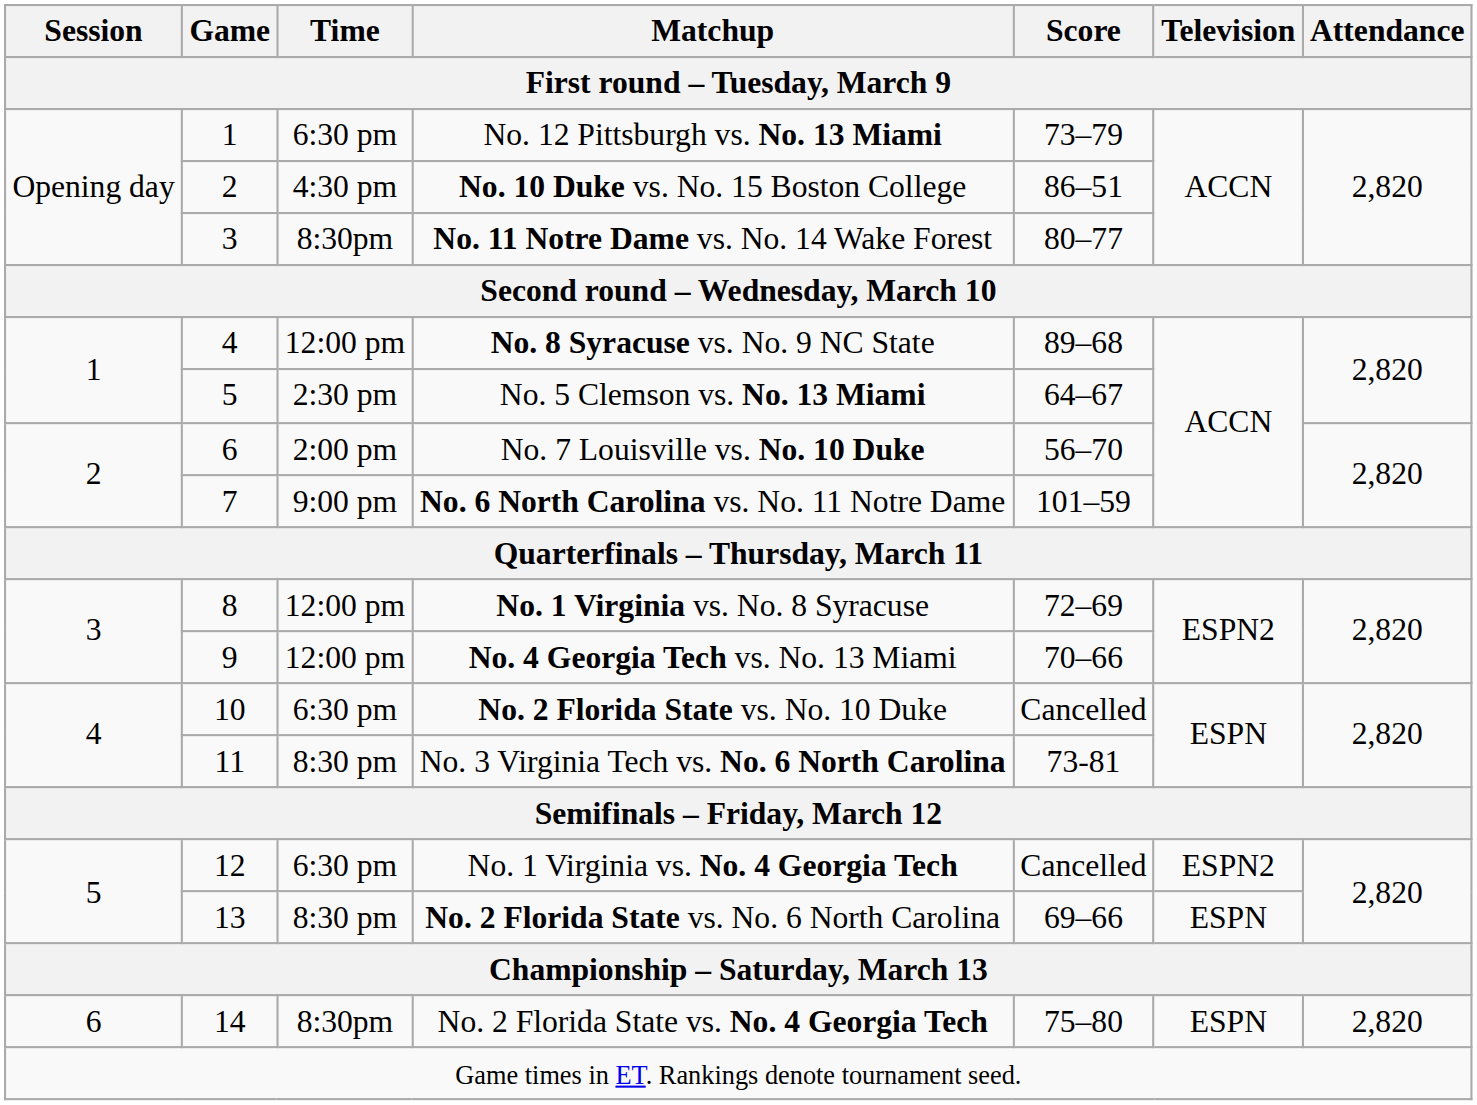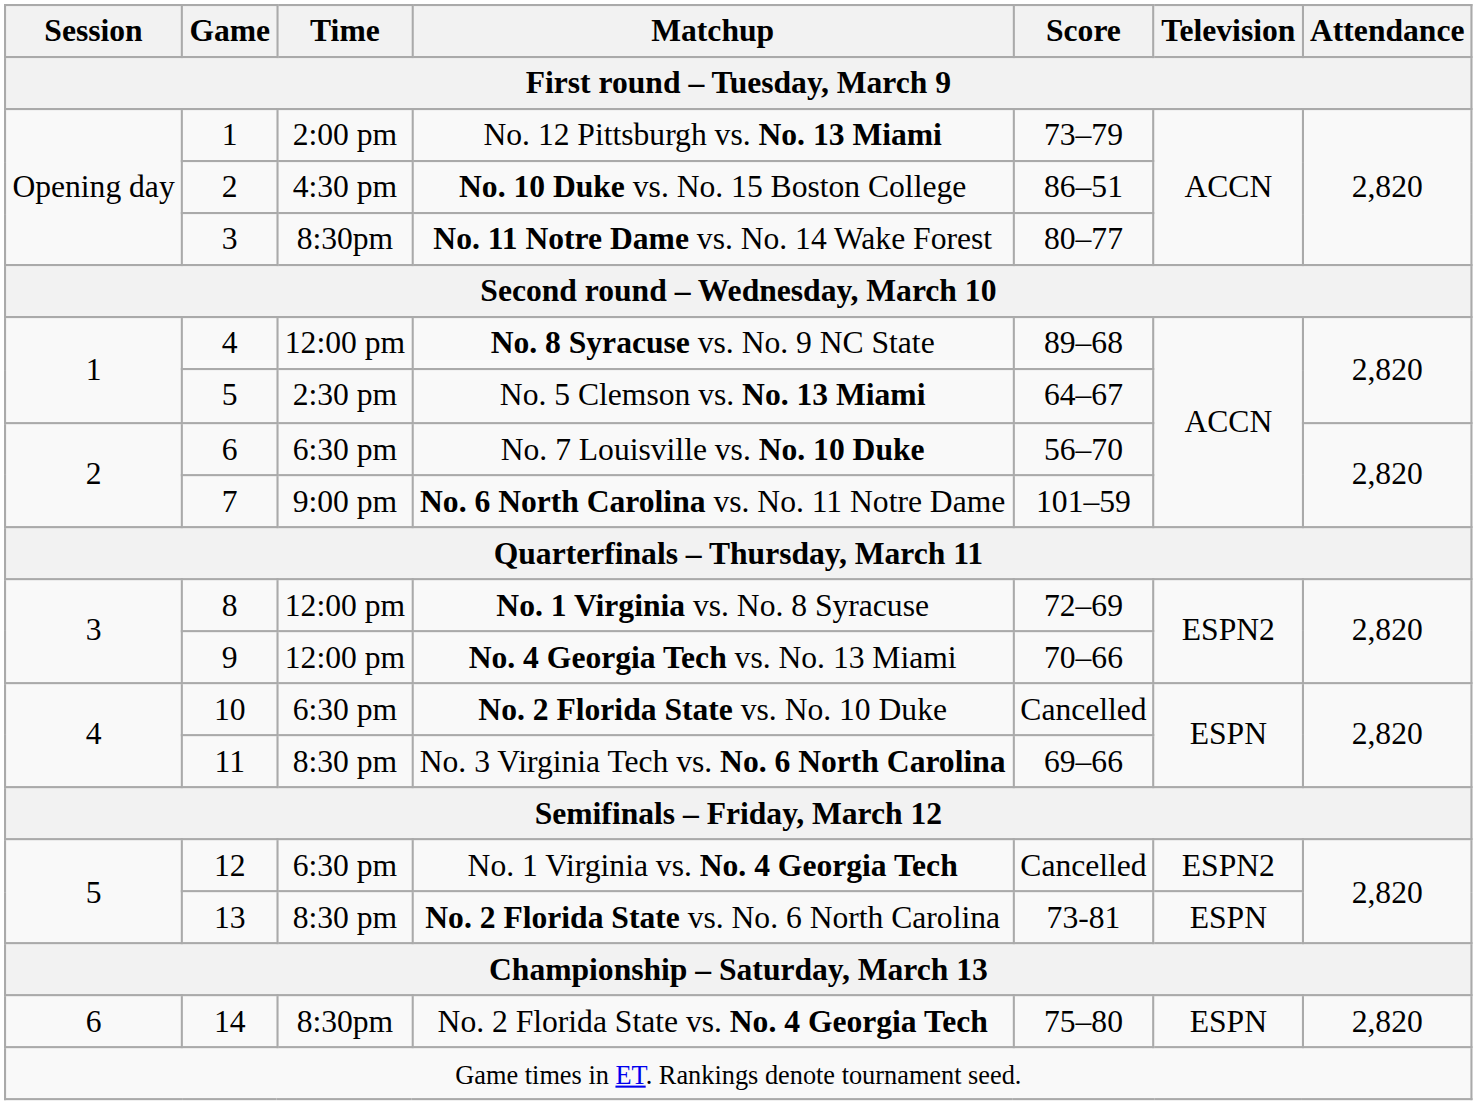No. 12 Pittsburgh vs. No. 13 Miami | Time: 6:30 pm -> 2:00 pm
No. 7 Louisville vs. No. 10 Duke | Time: 2:00 pm -> 6:30 pm
No. 3 Virginia Tech vs. No. 6 North Carolina | Score: 73-81 -> 69–66
No. 2 Florida State vs. No. 6 North Carolina | Score: 69–66 -> 73-81
